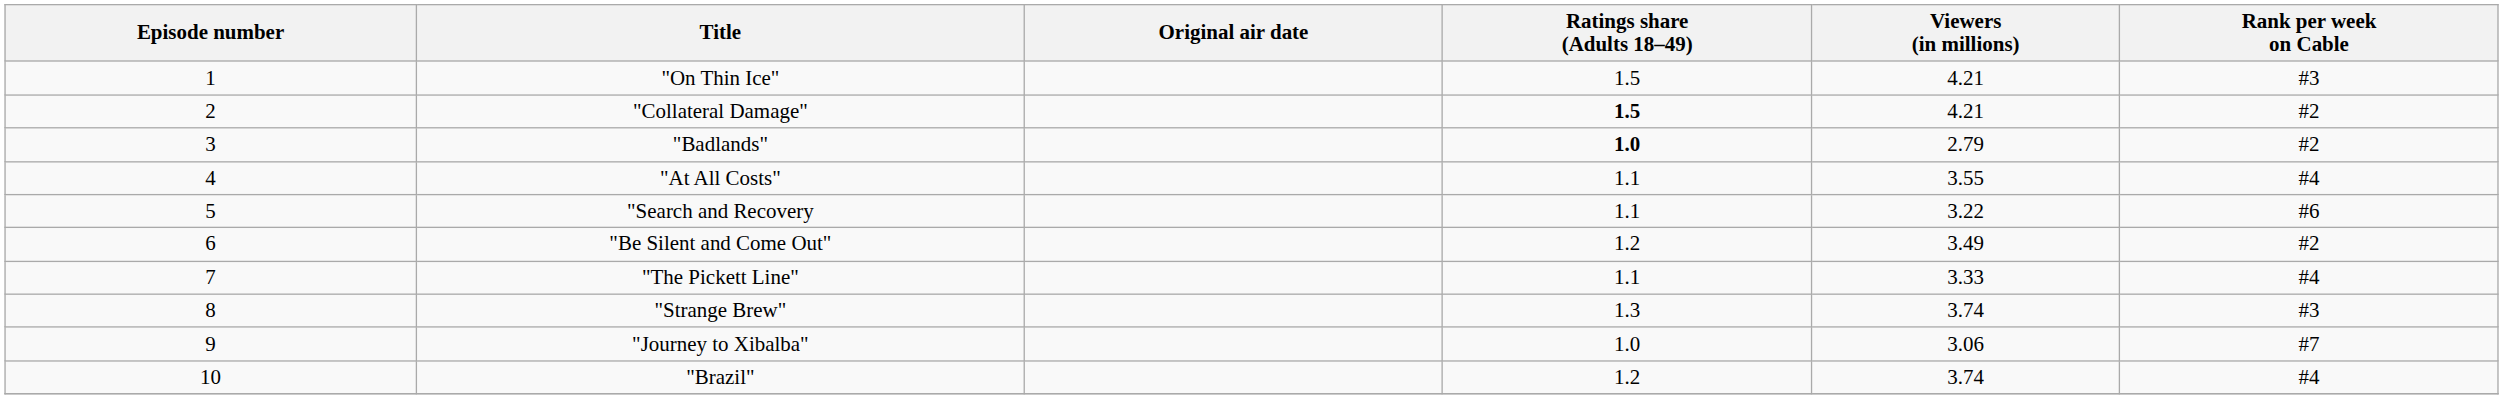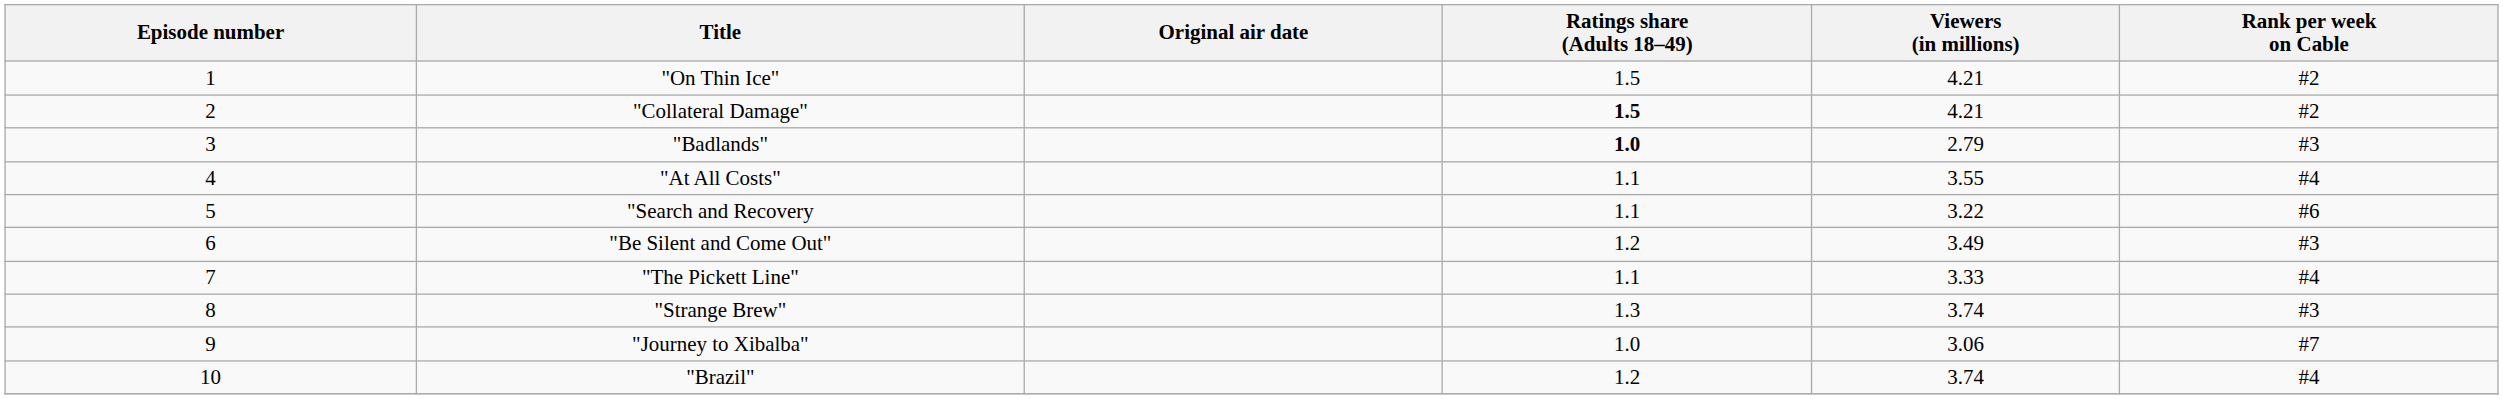"On Thin Ice" | Rank per week on Cable: #3 -> #2
"Badlands" | Rank per week on Cable: #2 -> #3
"Be Silent and Come Out" | Rank per week on Cable: #2 -> #3
